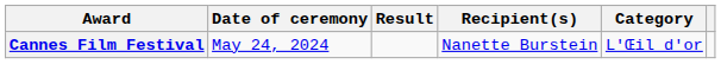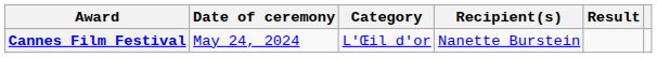columns swapped: Category <-> Result
